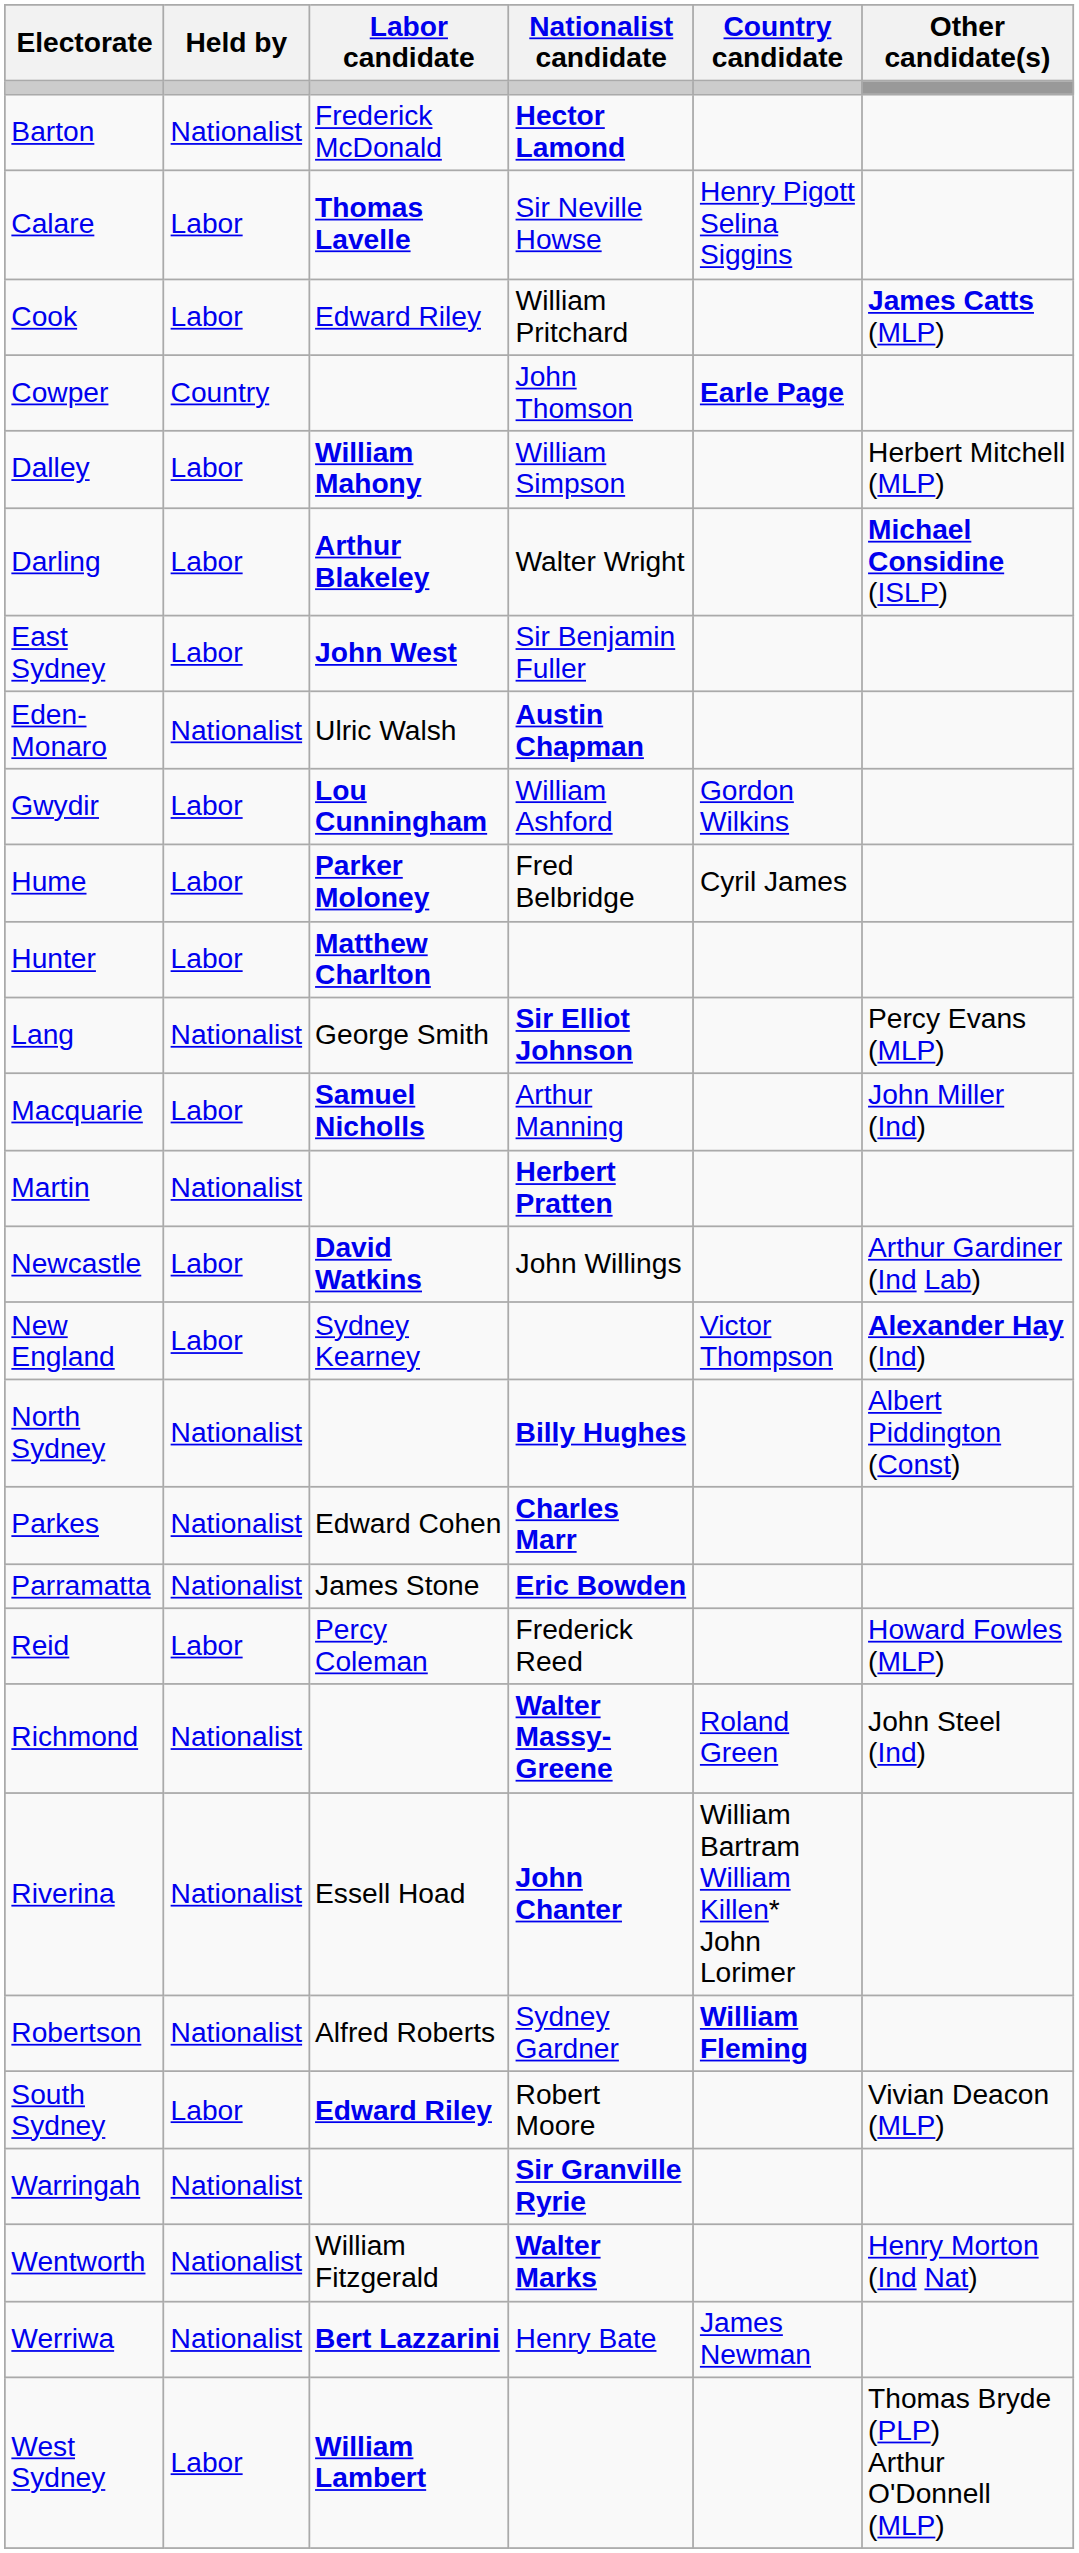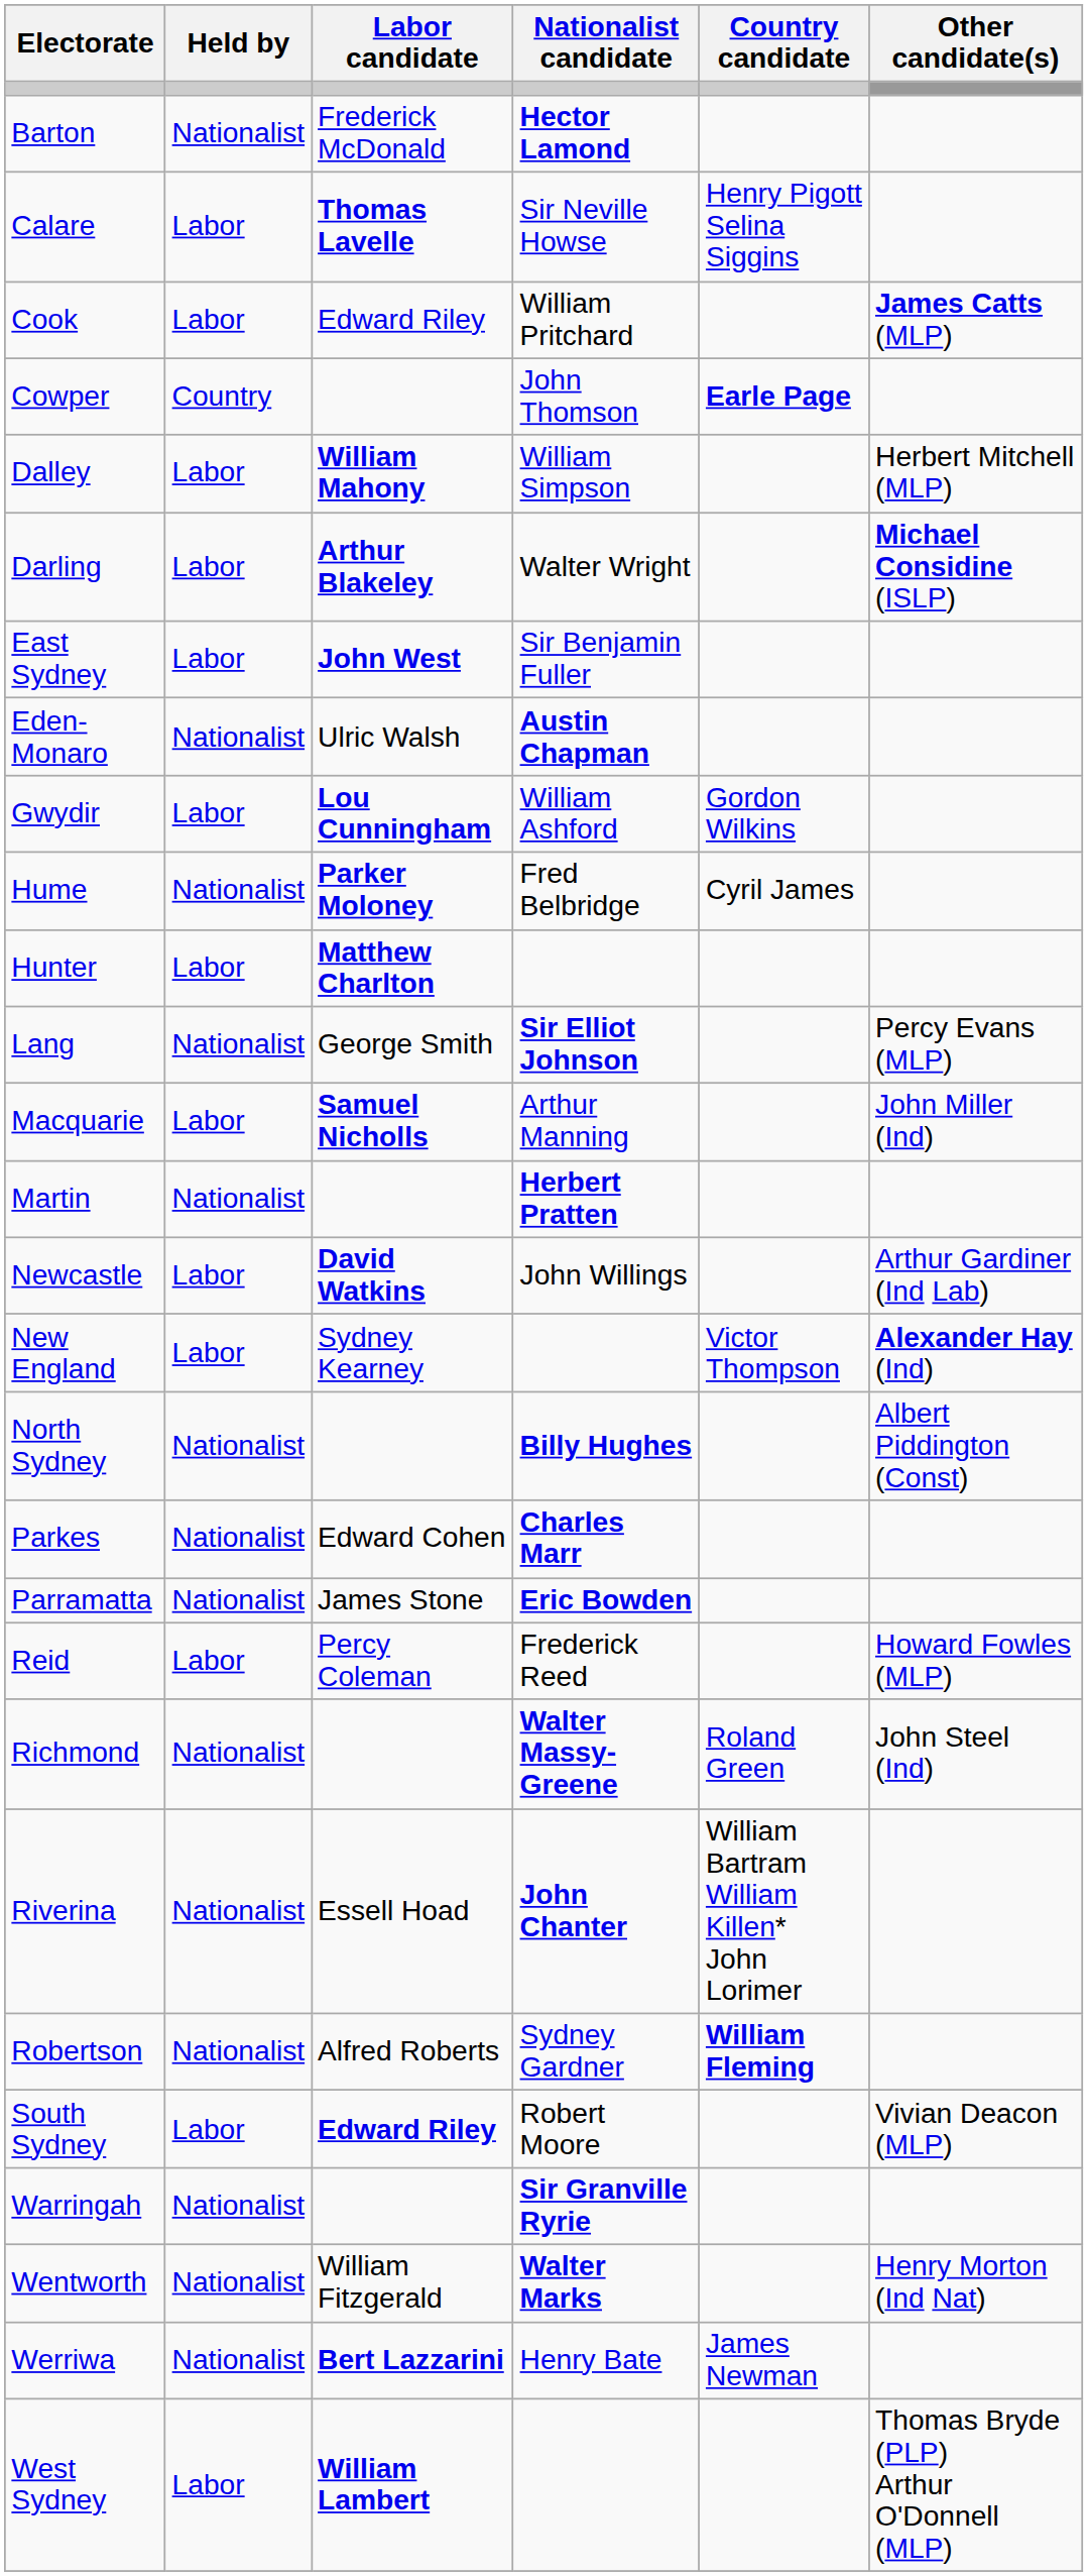Hume | Held by: Labor -> Nationalist
